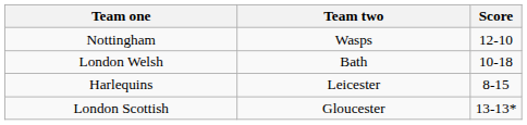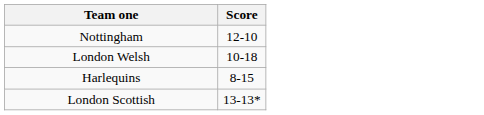- column: Team two | Wasps | Bath | Leicester | Gloucester
